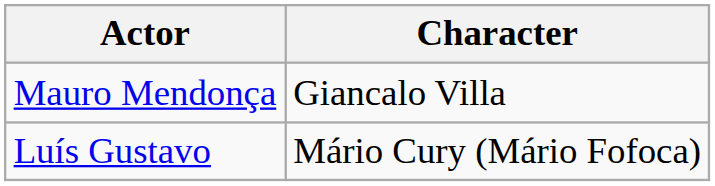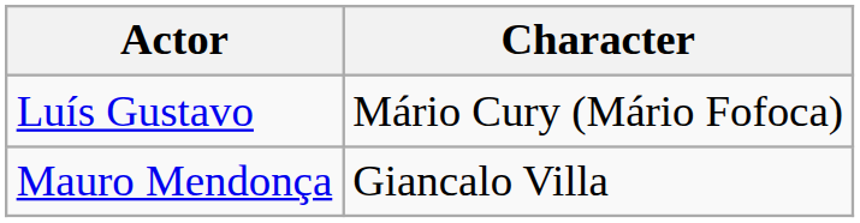rows swapped: Luís Gustavo <-> Mauro Mendonça
